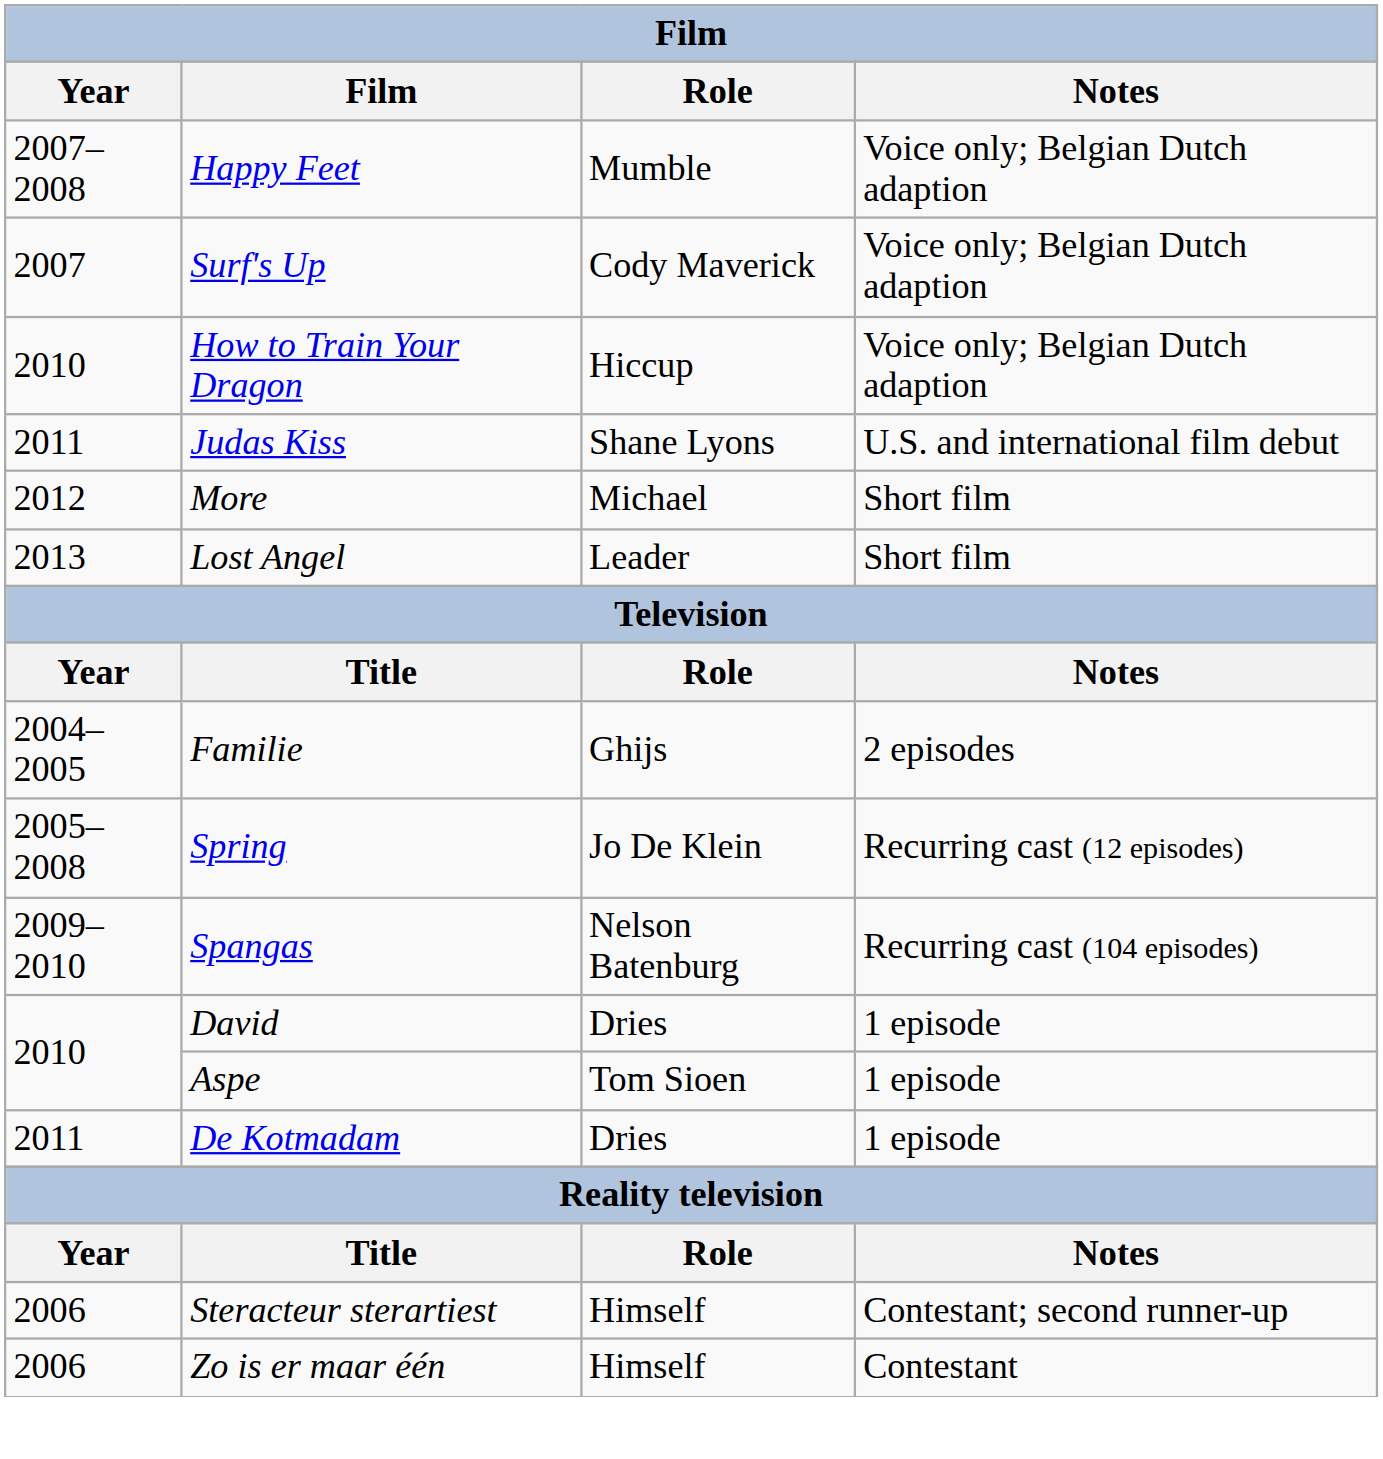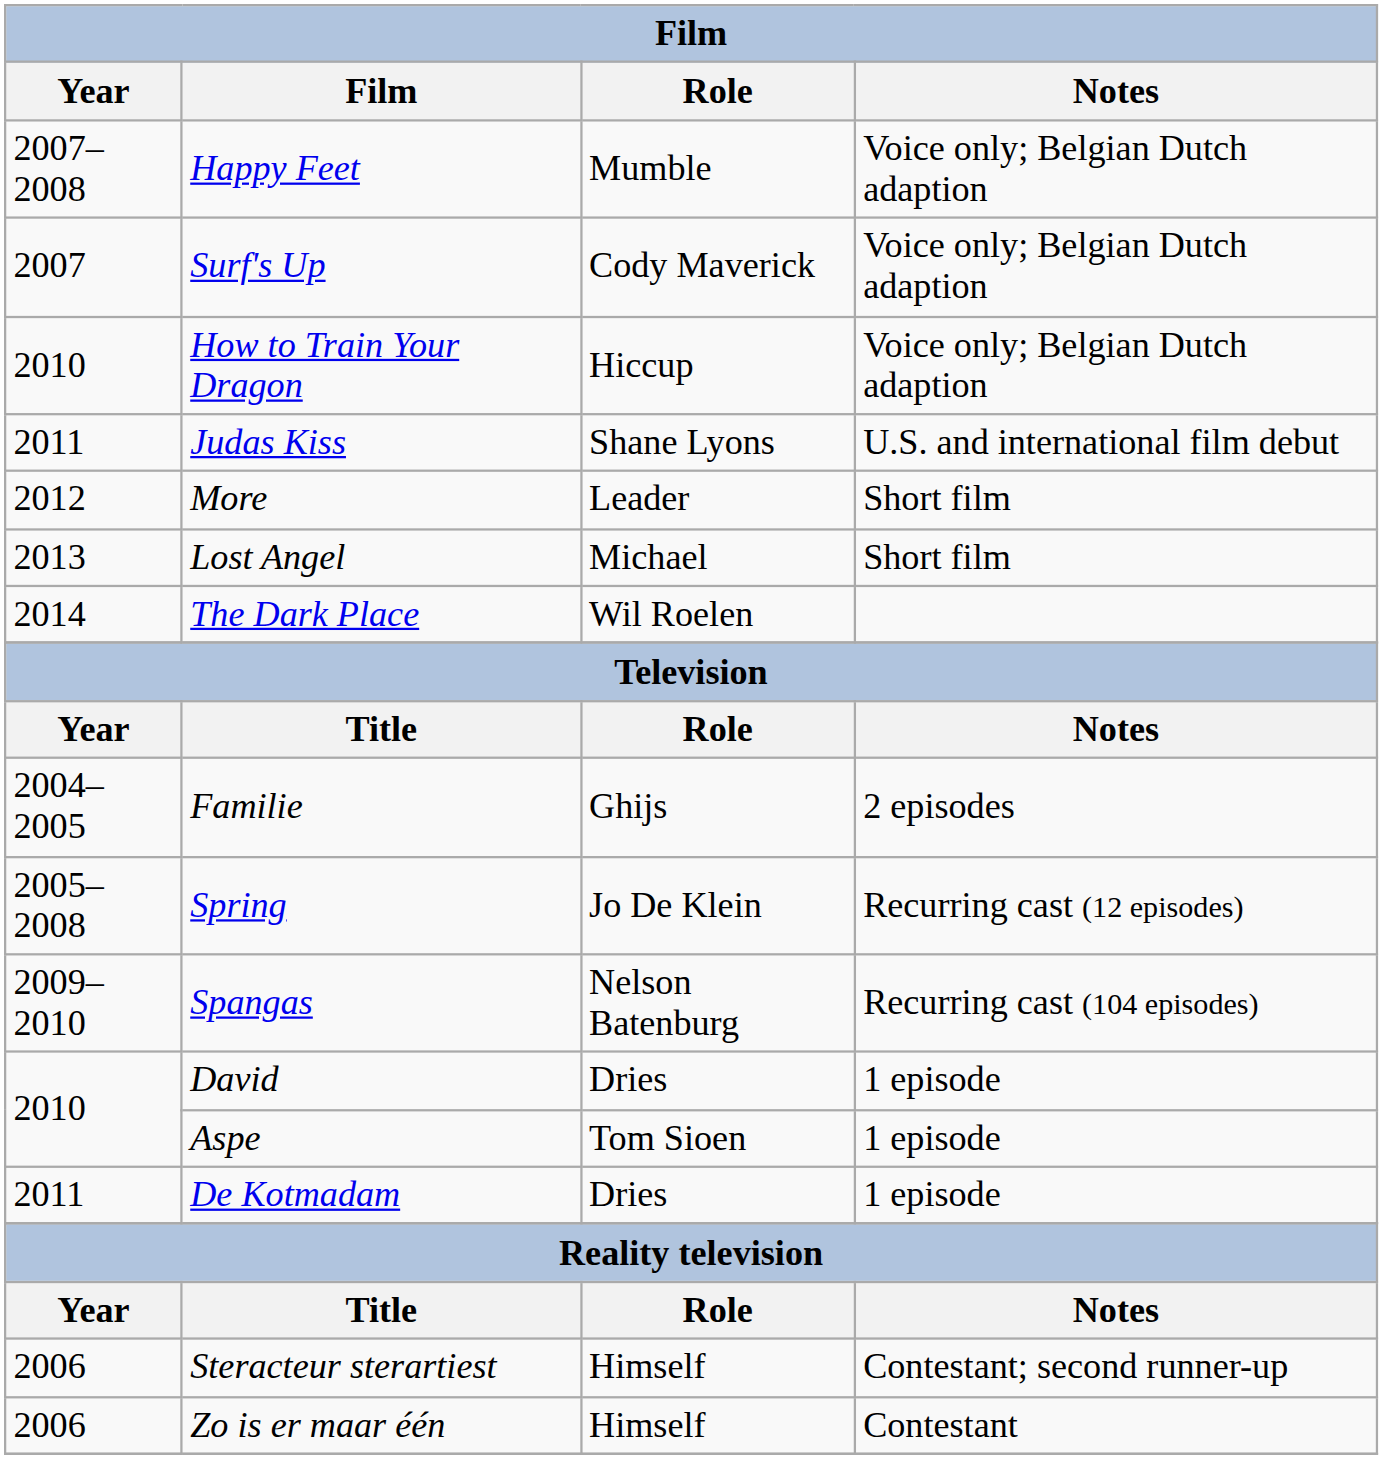More | Role: Michael -> Leader
Lost Angel | Role: Leader -> Michael
+ row: 2014 | The Dark Place | Wil Roelen
